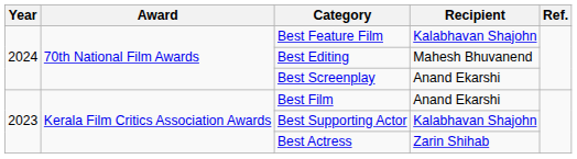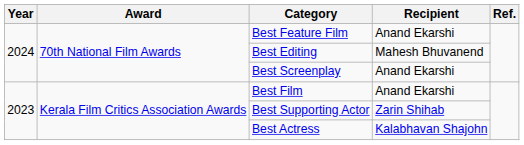Best Feature Film | Recipient: Kalabhavan Shajohn -> Anand Ekarshi
Best Supporting Actor | Recipient: Kalabhavan Shajohn -> Zarin Shihab
Best Actress | Recipient: Zarin Shihab -> Kalabhavan Shajohn
